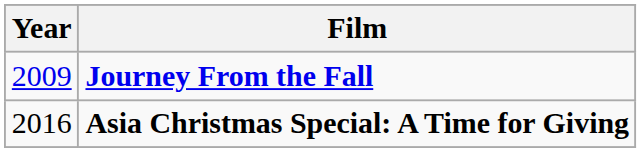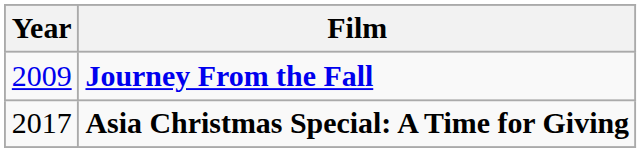Asia Christmas Special: A Time for Giving | Year: 2016 -> 2017
